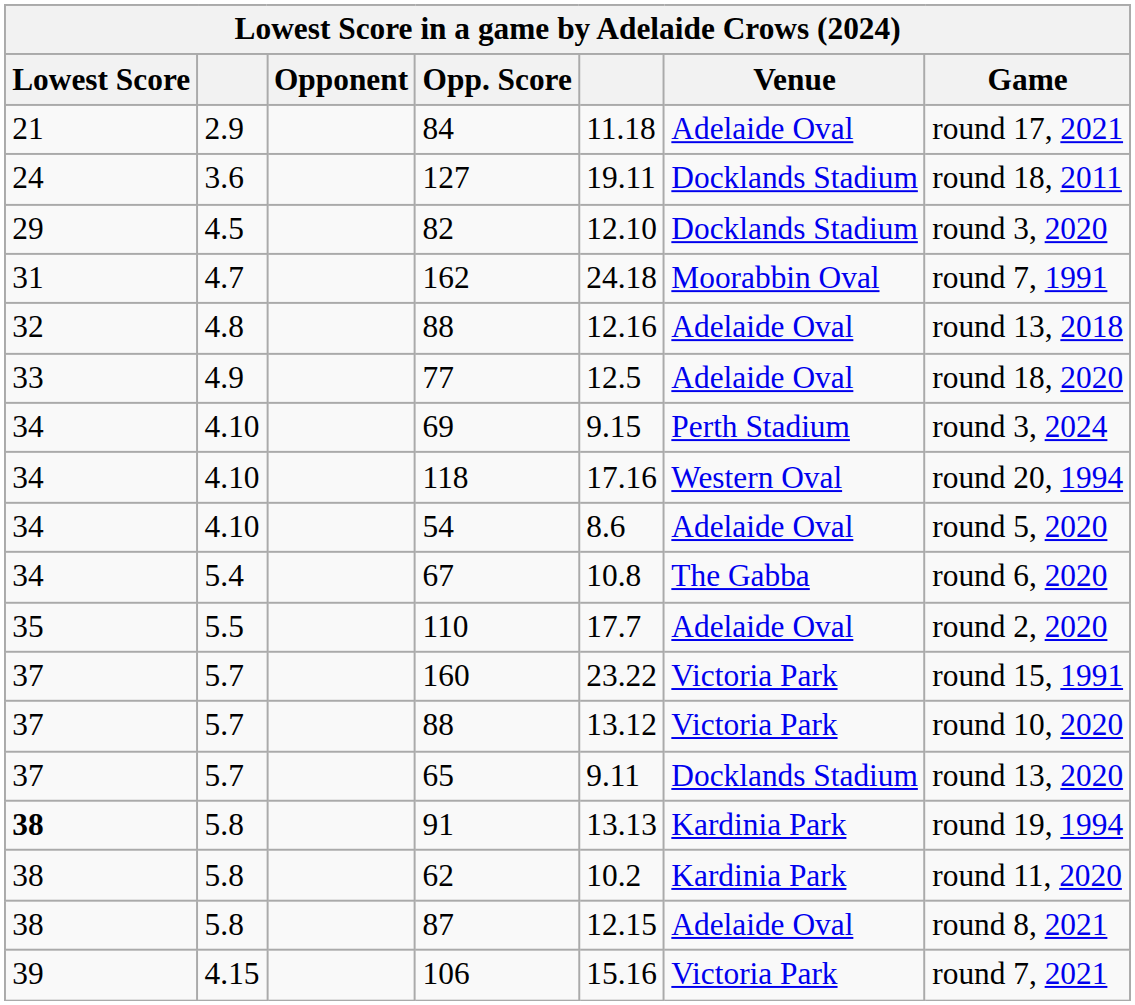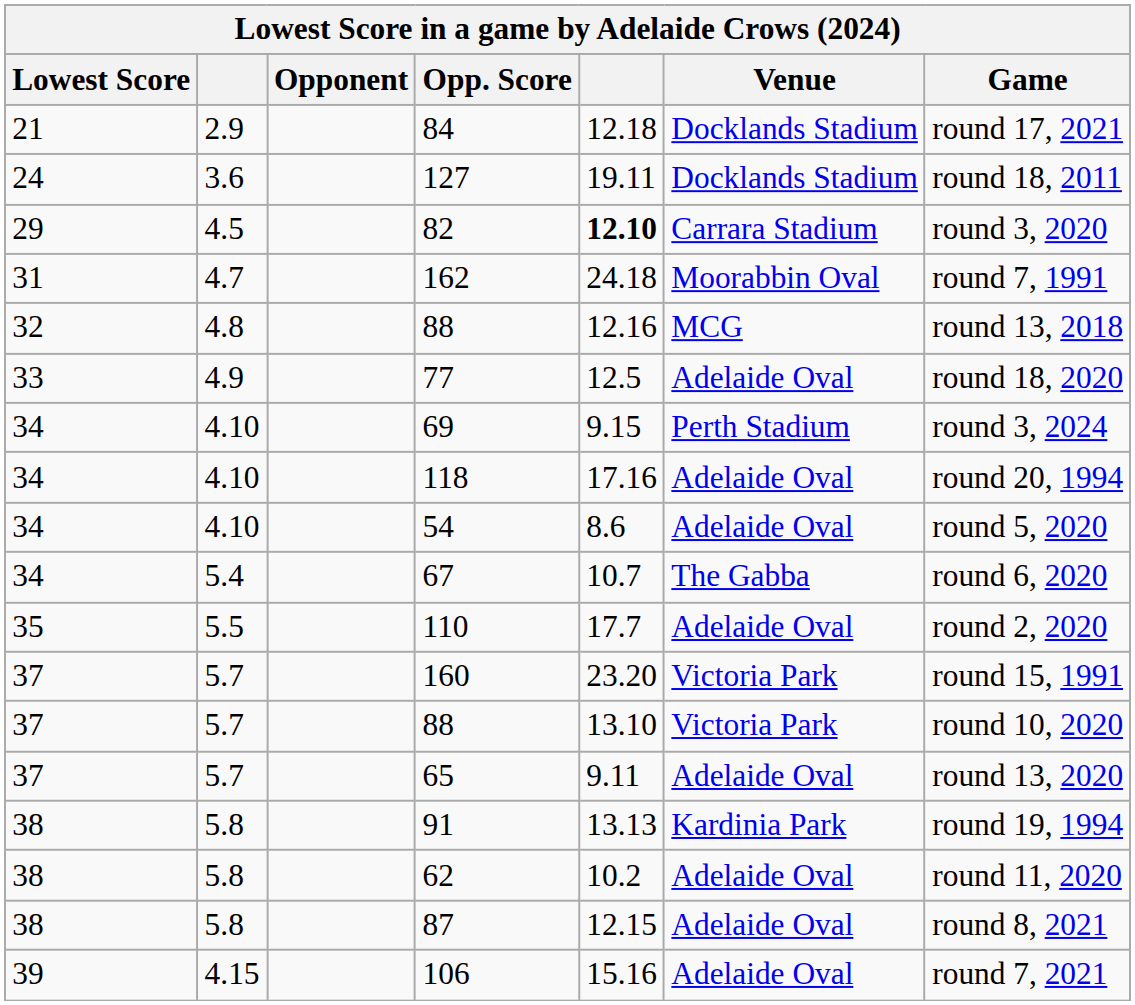84 | column 5: 11.18 -> 12.18
84 | Venue: Adelaide Oval -> Docklands Stadium
82 | column 5: normal -> bold
82 | Venue: Docklands Stadium -> Carrara Stadium
4.8 / 88 | Venue: Adelaide Oval -> MCG
118 | Venue: Western Oval -> Adelaide Oval
67 | column 5: 10.8 -> 10.7
160 | column 5: 23.22 -> 23.20
5.7 / 88 | column 5: 13.12 -> 13.10
65 | Venue: Docklands Stadium -> Adelaide Oval
91 | Lowest Score: bold -> normal
62 | Venue: Kardinia Park -> Adelaide Oval
106 | Venue: Victoria Park -> Adelaide Oval
